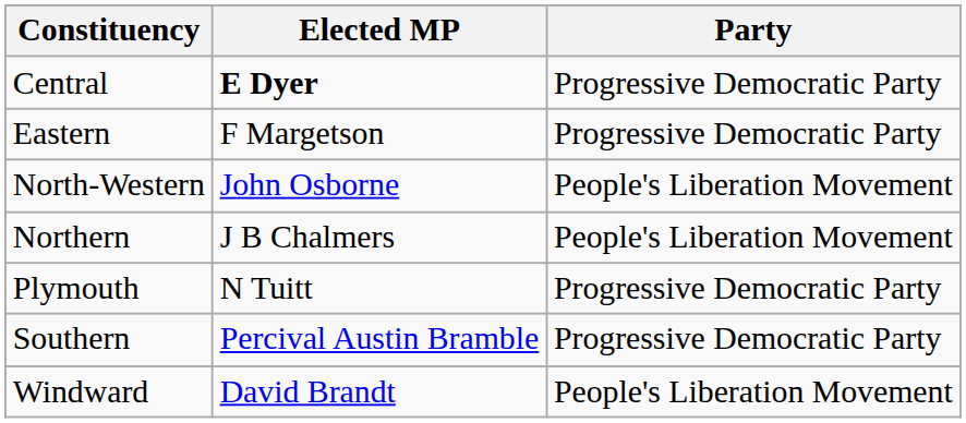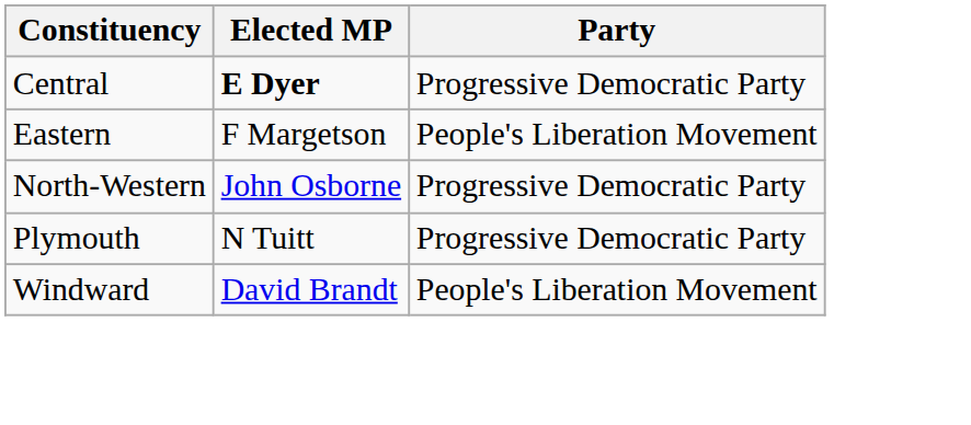Eastern | Party: Progressive Democratic Party -> People's Liberation Movement
North-Western | Party: People's Liberation Movement -> Progressive Democratic Party
- row: Northern | J B Chalmers | People's Liberation Movement
- row: Southern | Percival Austin Bramble | Progressive Democratic Party
